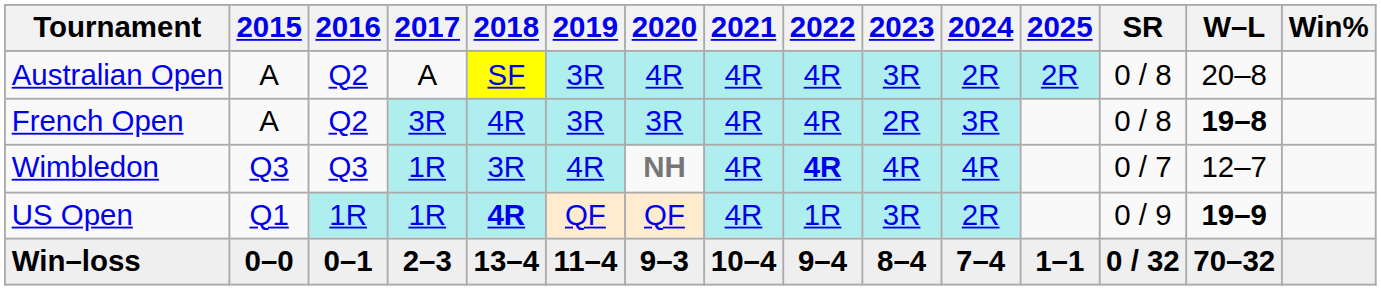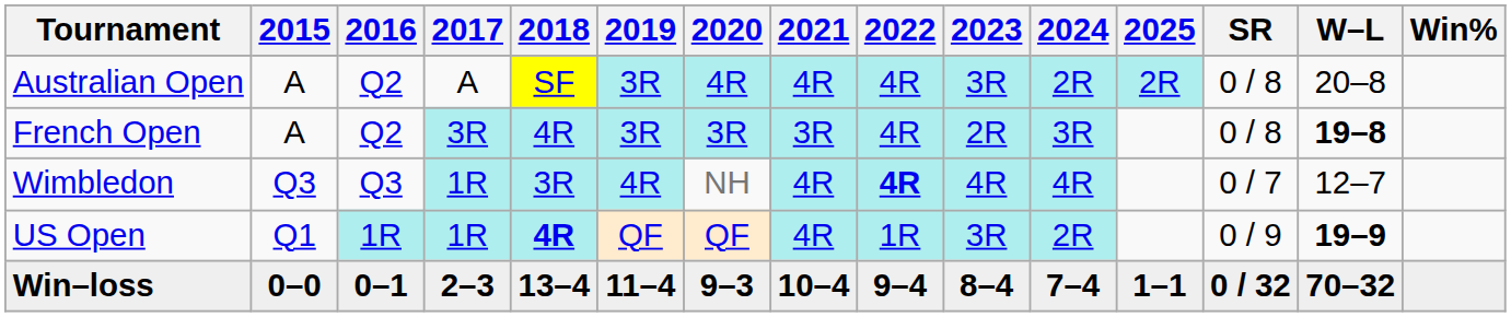French Open | 2021: 4R -> 3R
Wimbledon | 2020: bold -> normal
